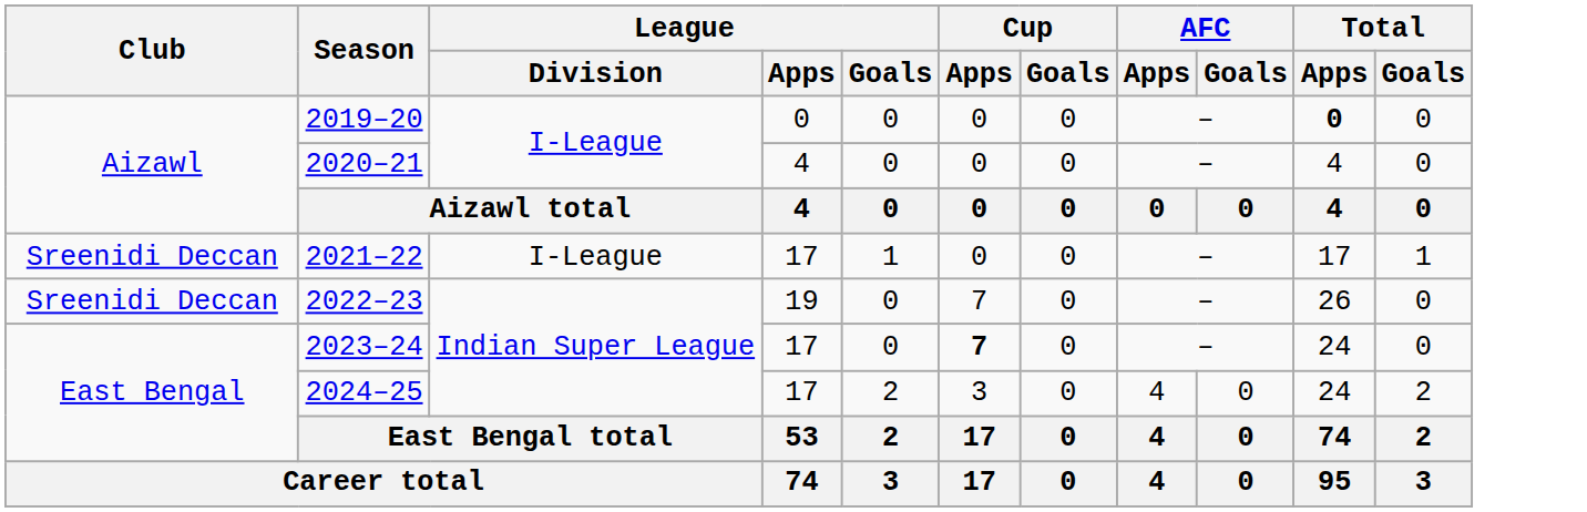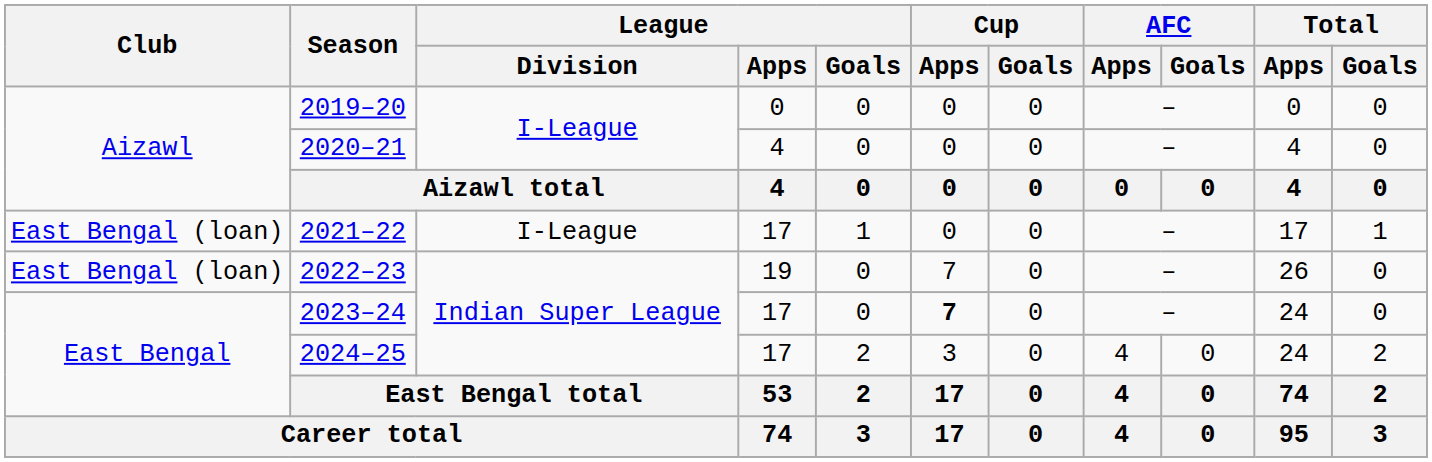2019–20 | Total / Apps: bold -> normal
2021–22 | Club: Sreenidi Deccan -> East Bengal (loan)
2022–23 | Club: Sreenidi Deccan -> East Bengal (loan)
